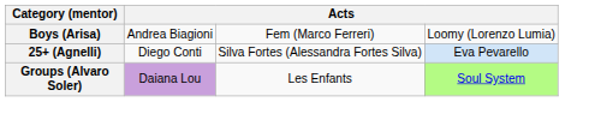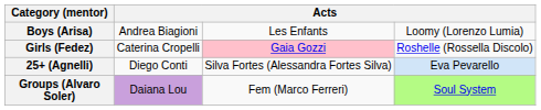Boys (Arisa) | column 3: Fem (Marco Ferreri) -> Les Enfants
+ row: Girls (Fedez) | Caterina Cropelli | Gaia Gozzi | Roshelle (Rossella Discolo)
Groups (Alvaro Soler) | column 3: Les Enfants -> Fem (Marco Ferreri)
